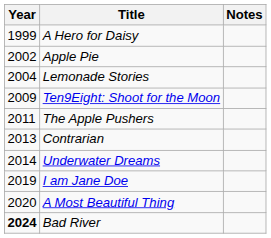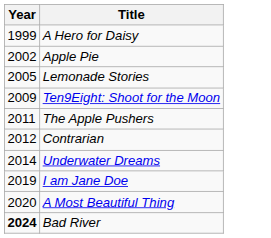- column: Notes
Lemonade Stories | Year: 2004 -> 2005
Contrarian | Year: 2013 -> 2012
